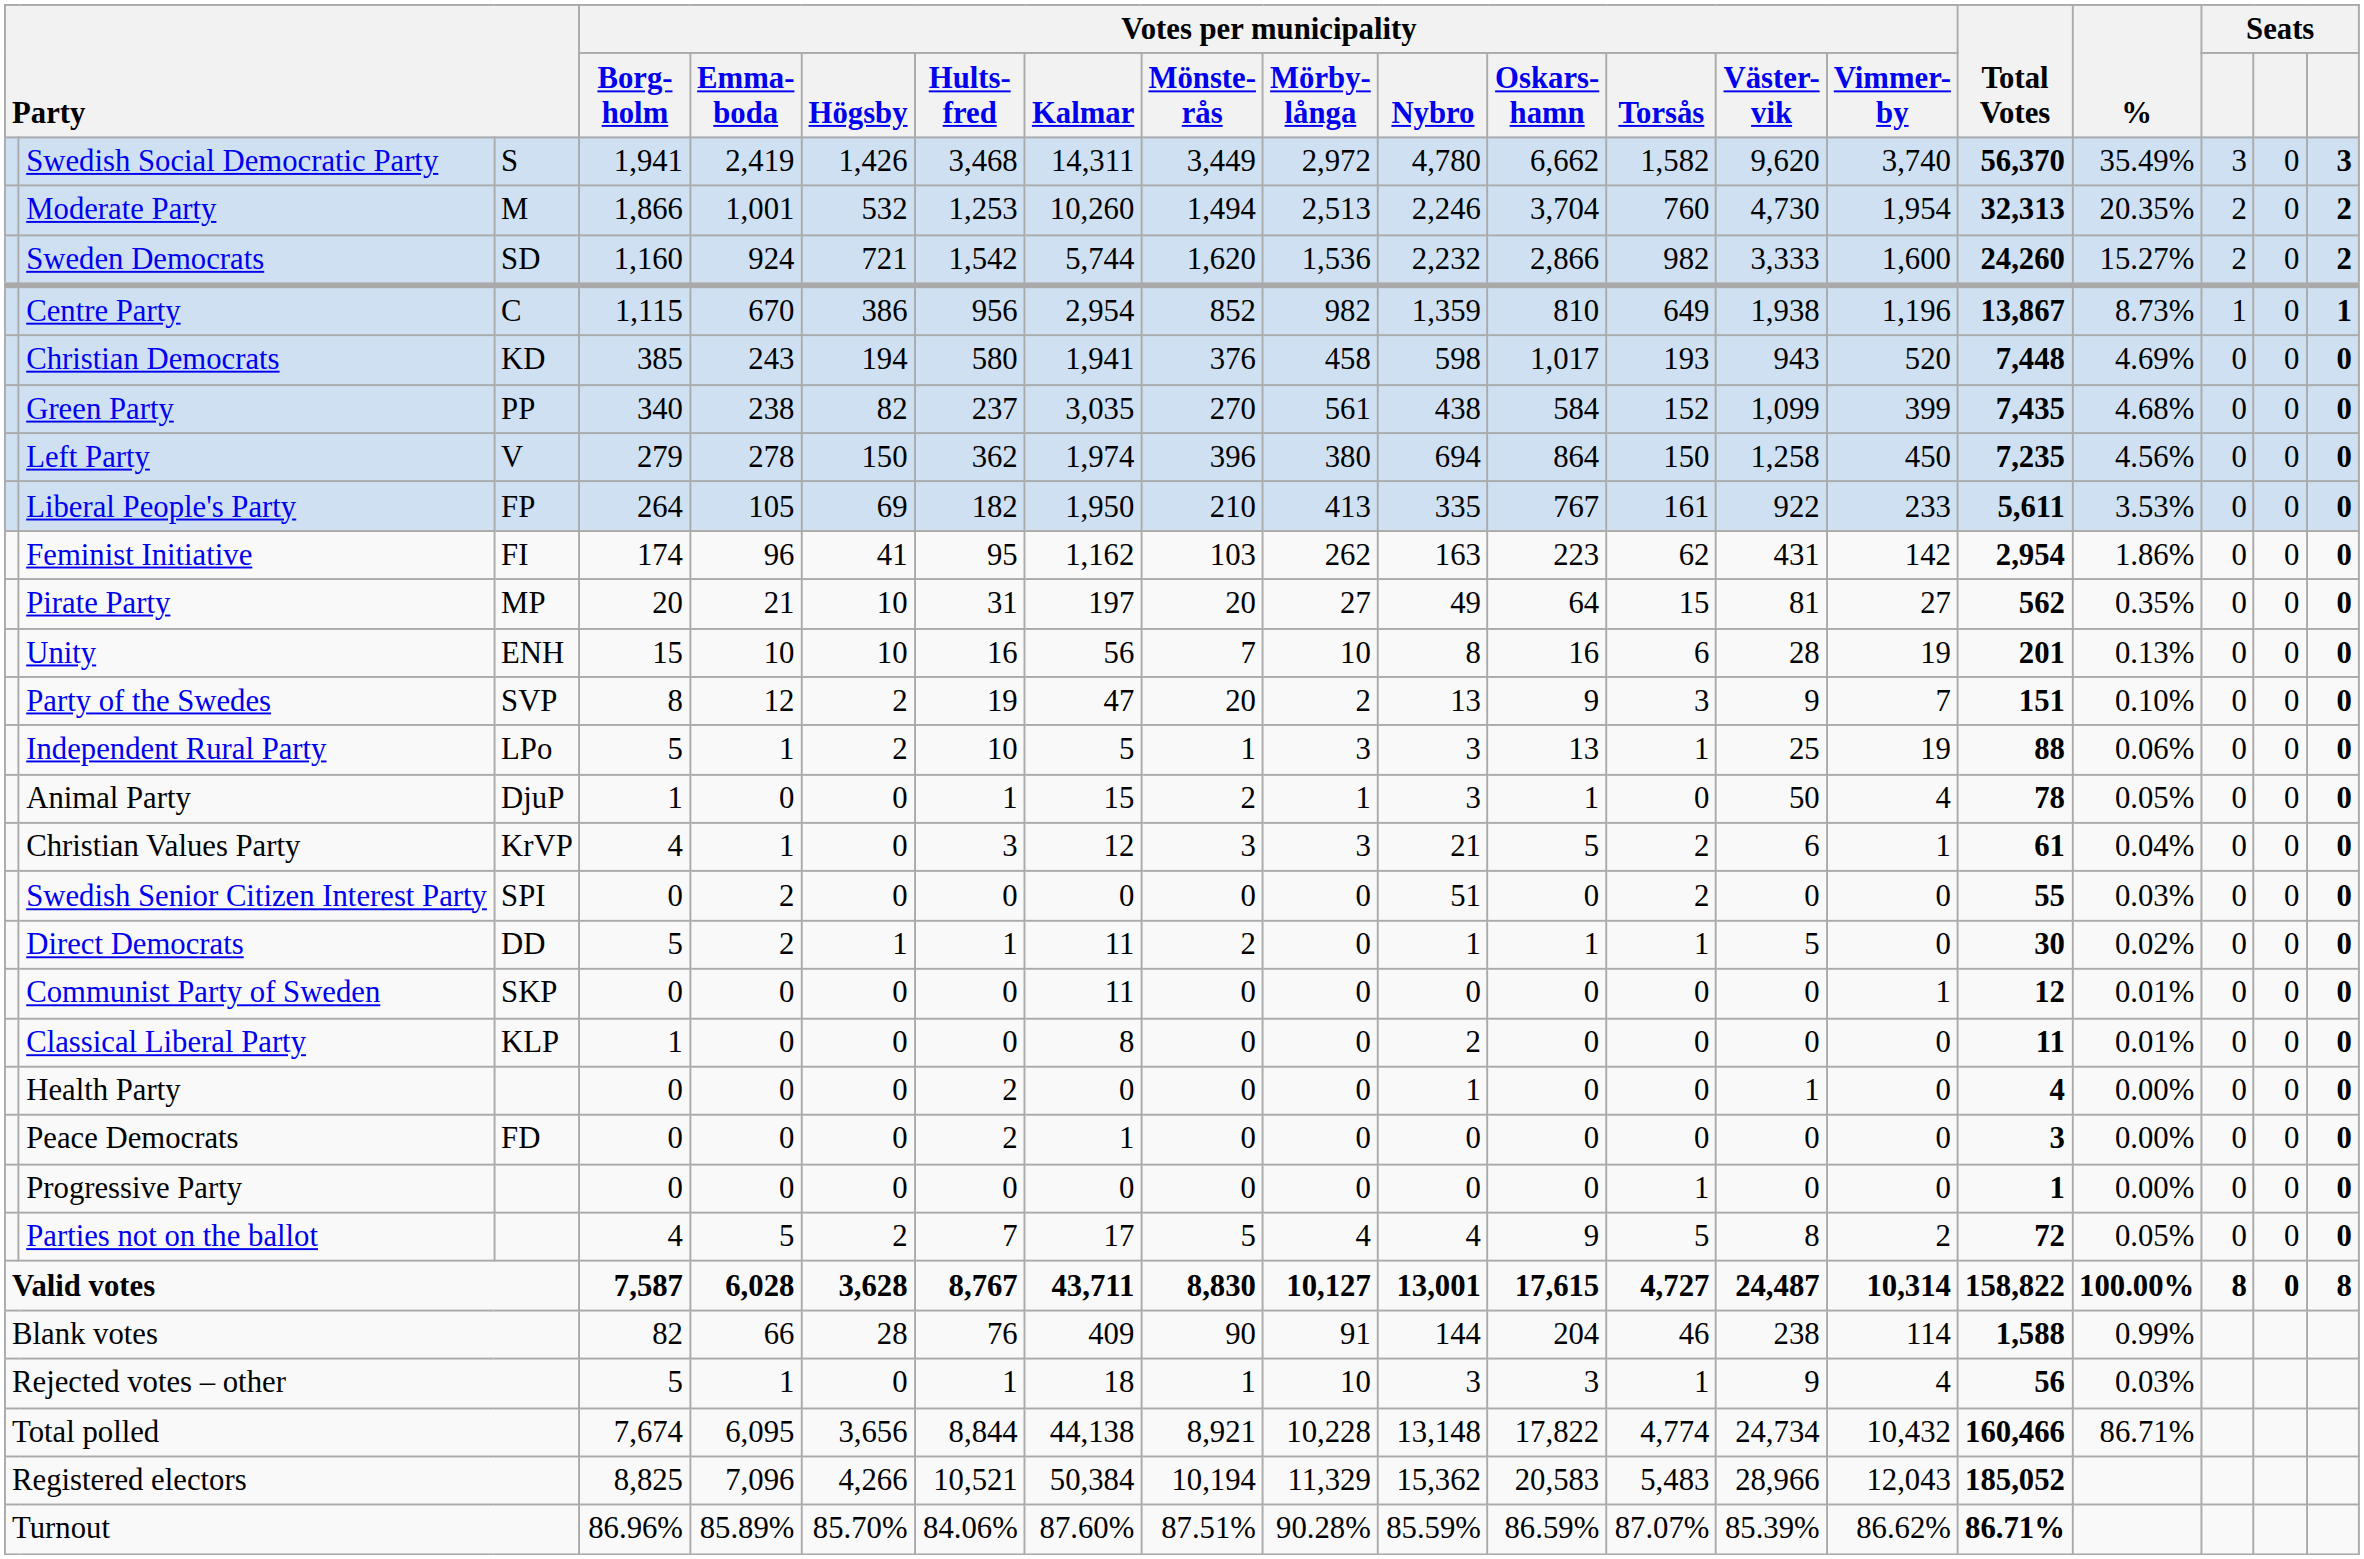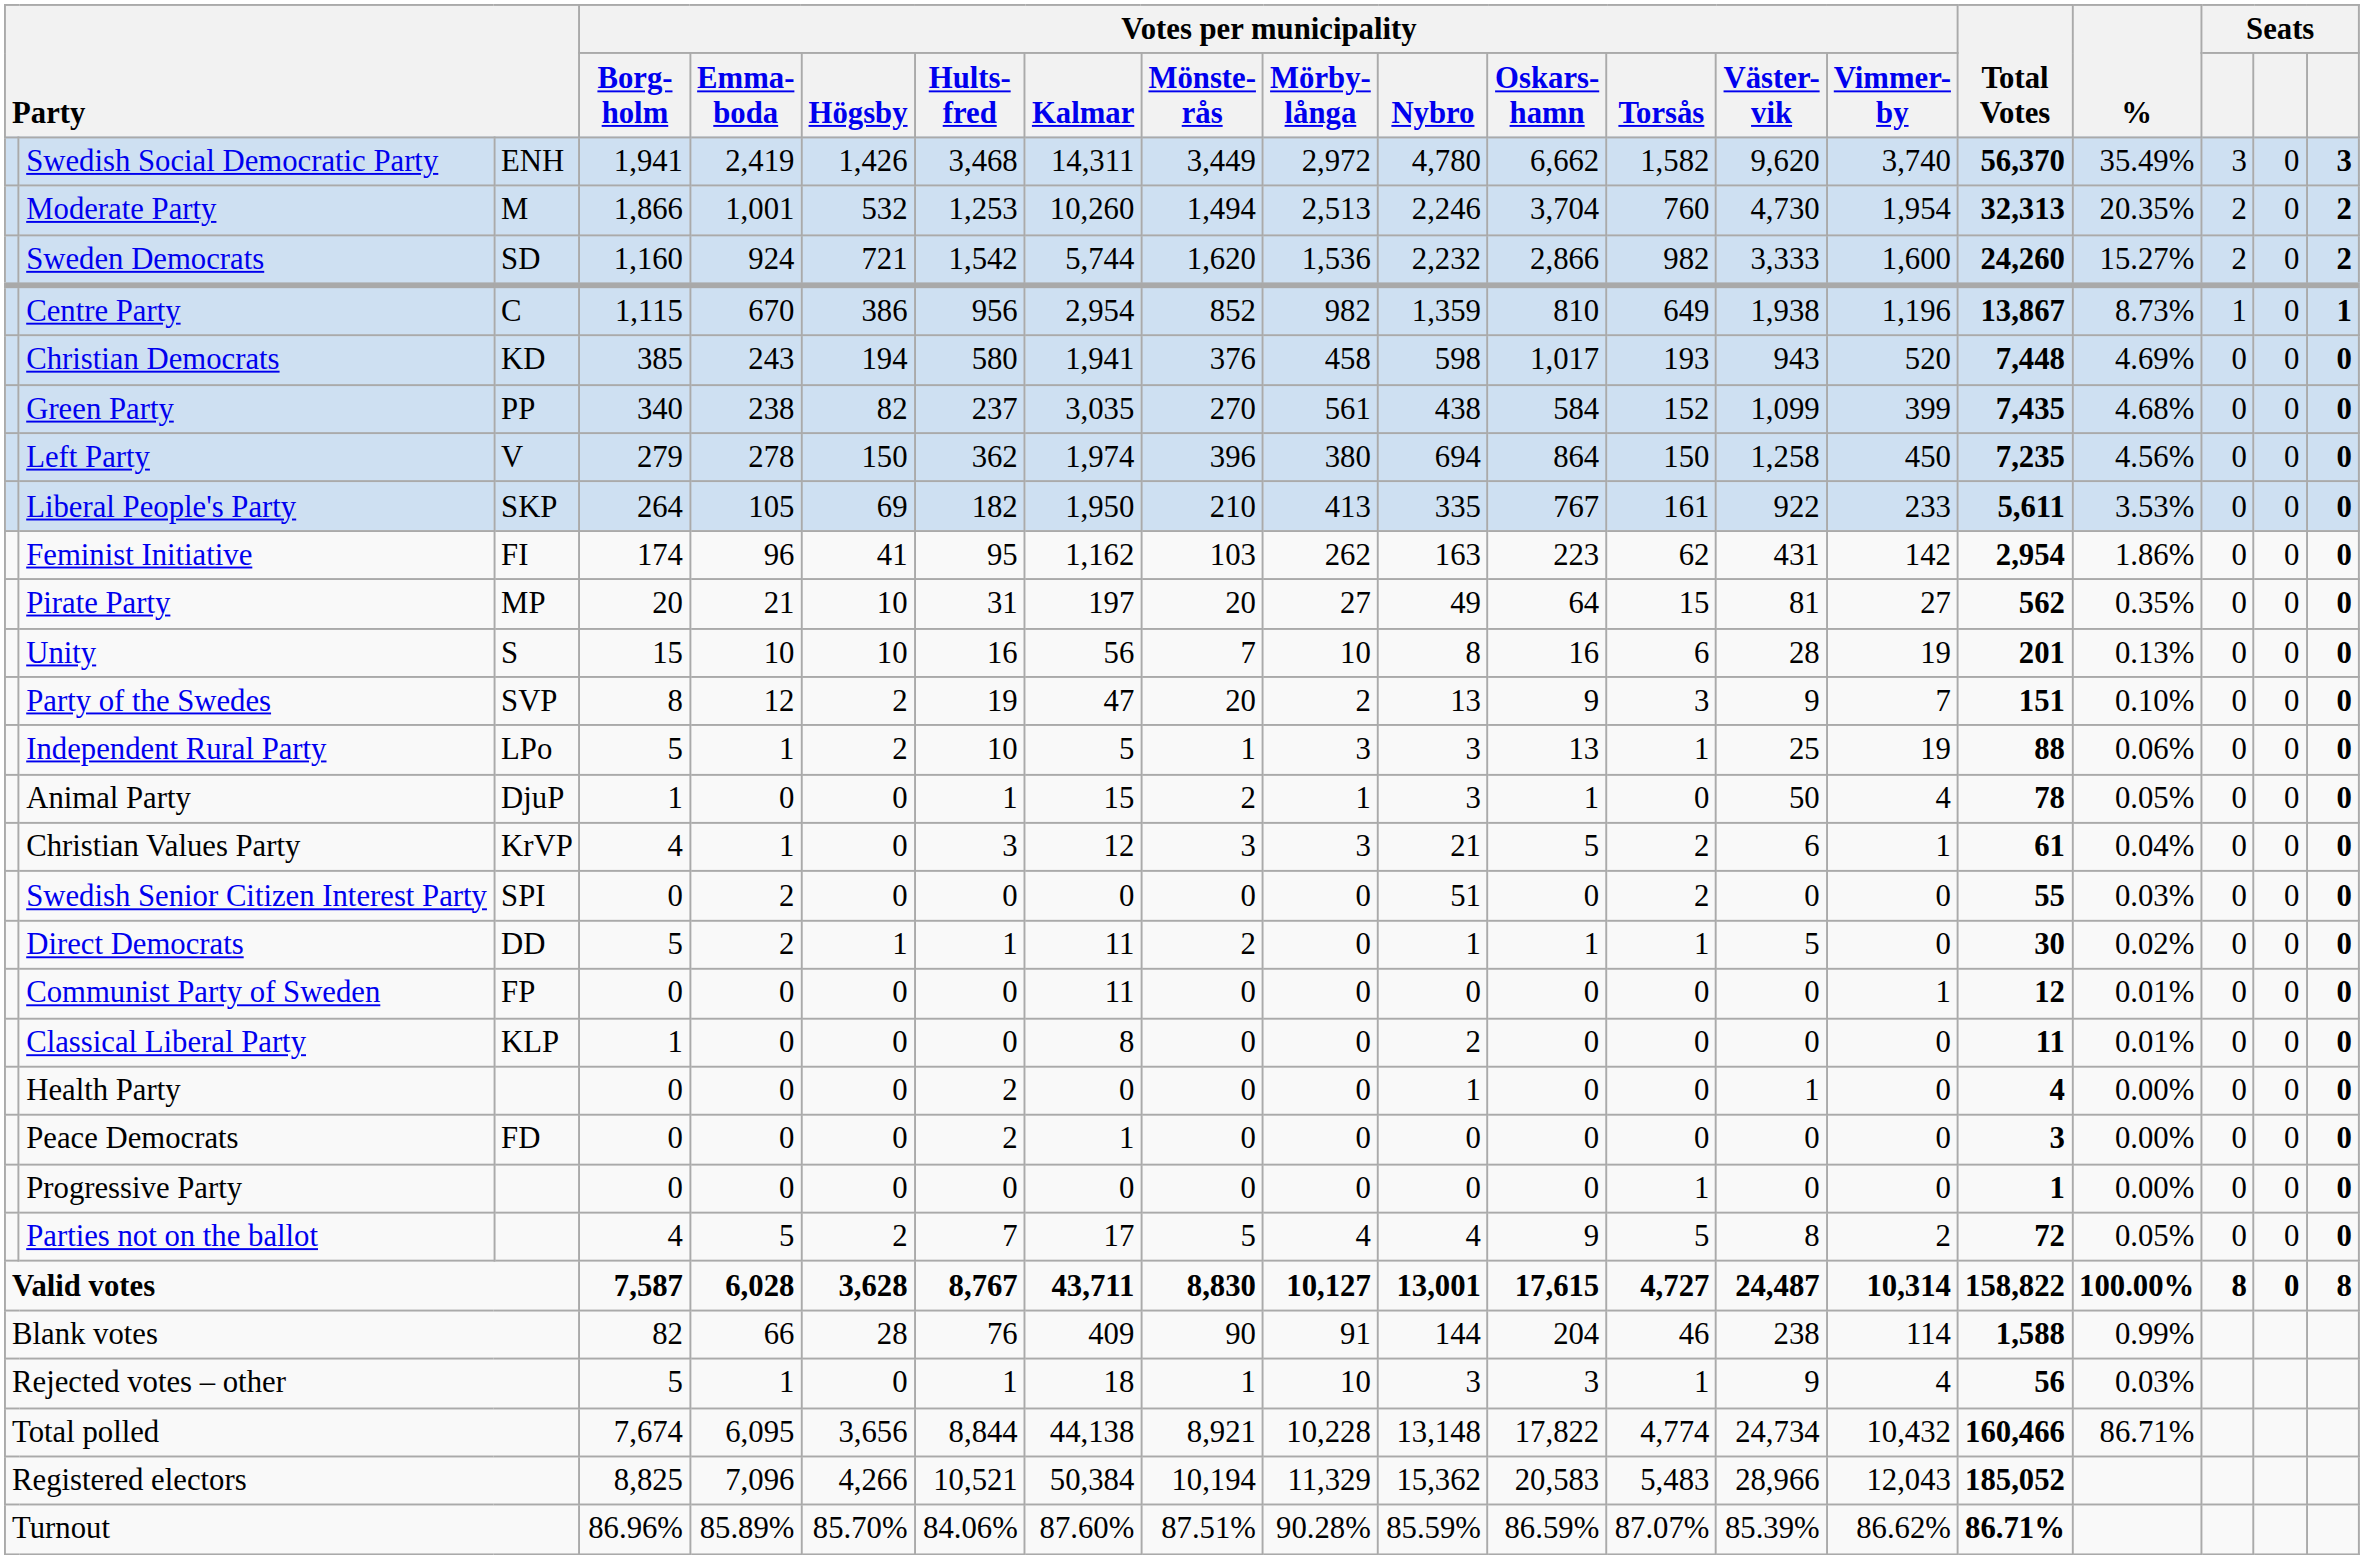Swedish Social Democratic Party | column 3: S -> ENH
Liberal People's Party | column 3: FP -> SKP
Unity | column 3: ENH -> S
Communist Party of Sweden | column 3: SKP -> FP
